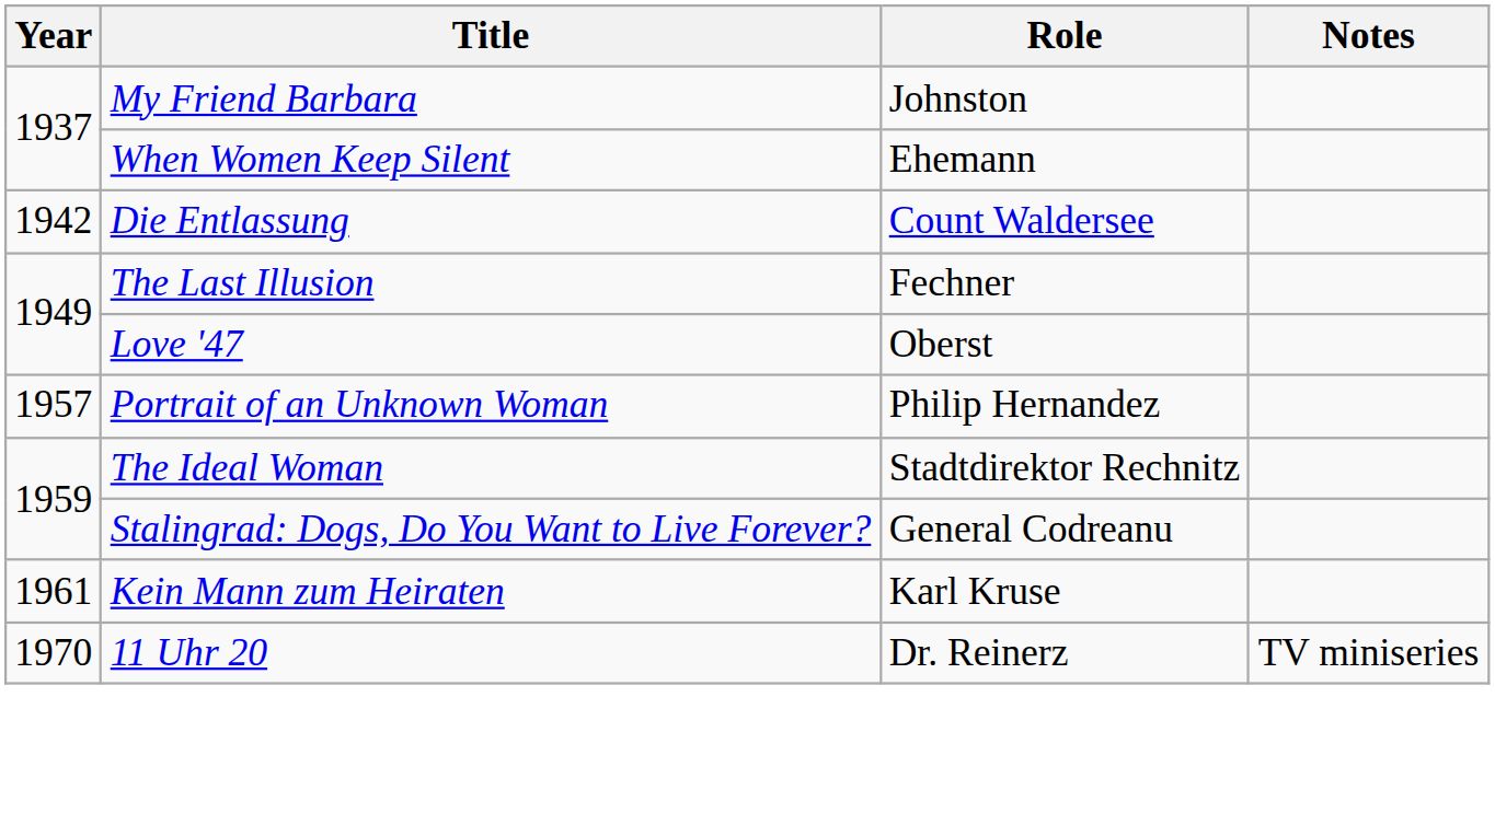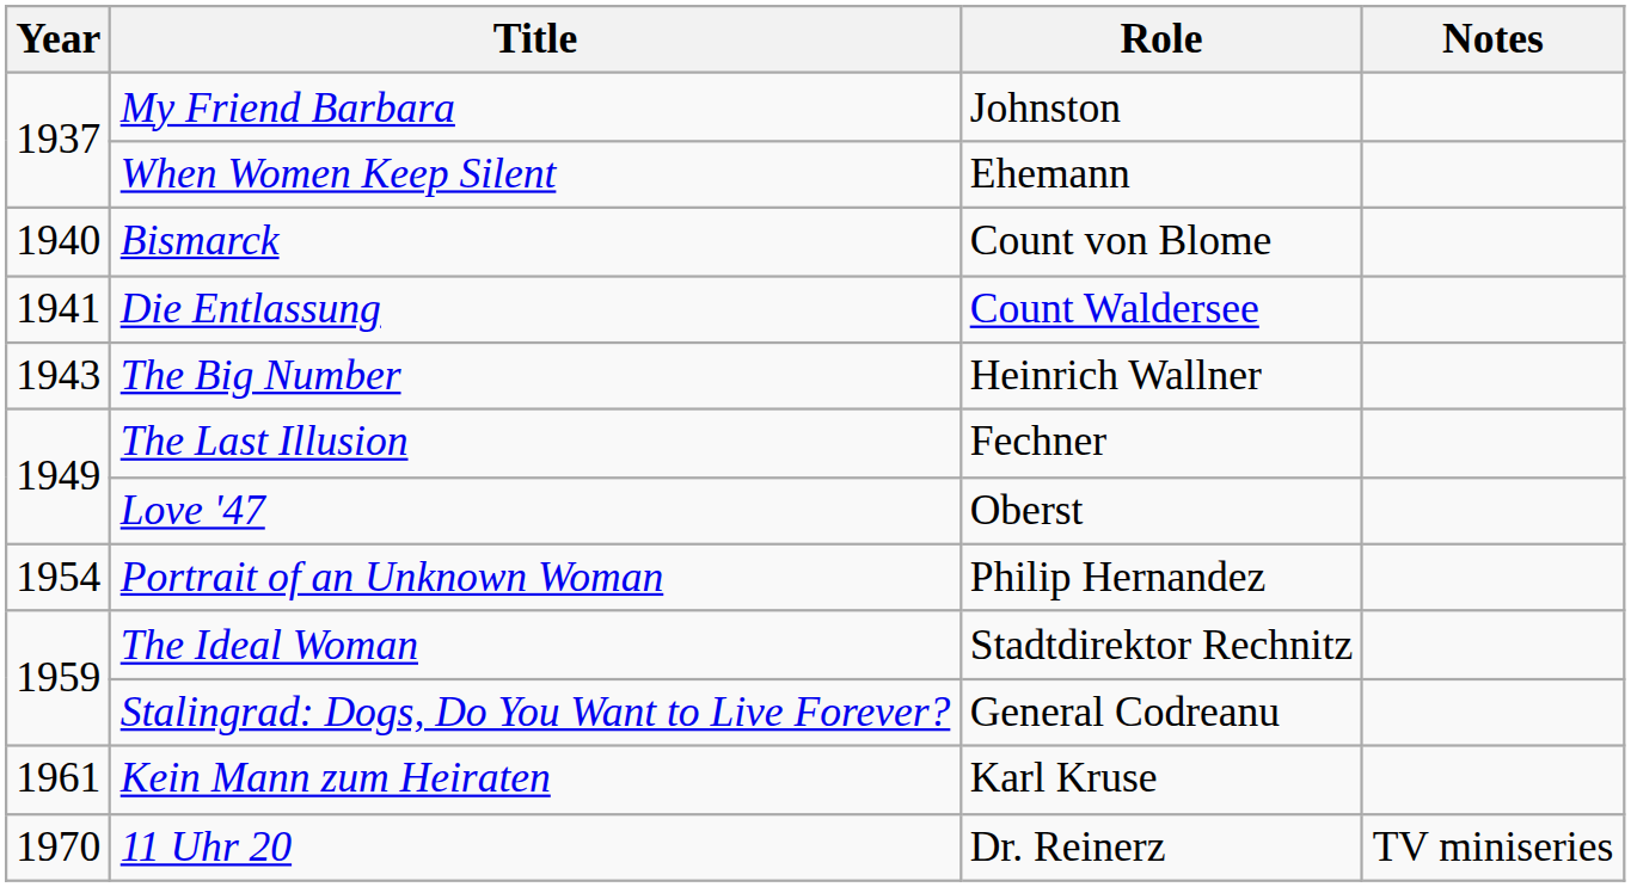+ row: 1940 | Bismarck | Count von Blome
Die Entlassung | Year: 1942 -> 1941
+ row: 1943 | The Big Number | Heinrich Wallner
Portrait of an Unknown Woman | Year: 1957 -> 1954
